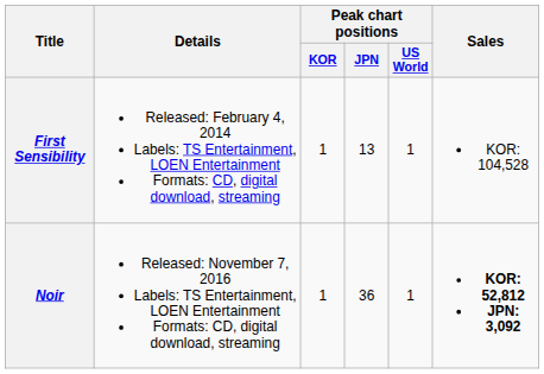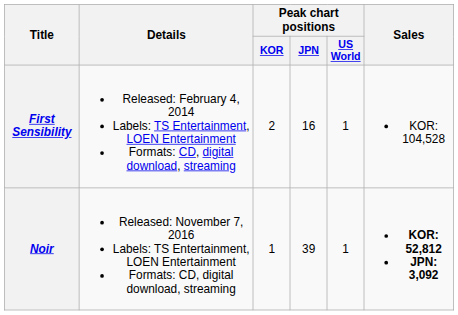First Sensibility | Peak chart positions / KOR: 1 -> 2
First Sensibility | Peak chart positions / JPN: 13 -> 16
Noir | Peak chart positions / JPN: 36 -> 39
